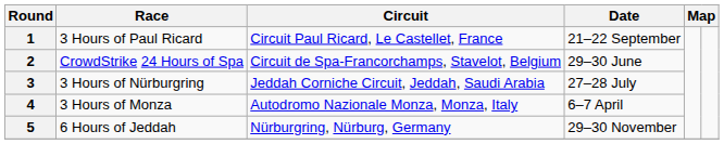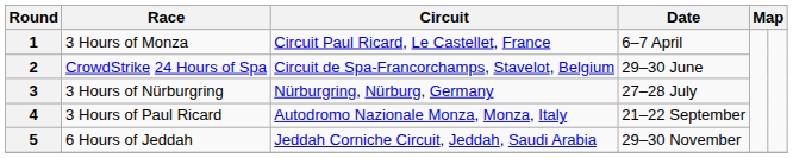1 | Race: 3 Hours of Paul Ricard -> 3 Hours of Monza
1 | Date: 21–22 September -> 6–7 April
3 | Circuit: Jeddah Corniche Circuit, Jeddah, Saudi Arabia -> Nürburgring, Nürburg, Germany
4 | Race: 3 Hours of Monza -> 3 Hours of Paul Ricard
4 | Date: 6–7 April -> 21–22 September
5 | Circuit: Nürburgring, Nürburg, Germany -> Jeddah Corniche Circuit, Jeddah, Saudi Arabia
